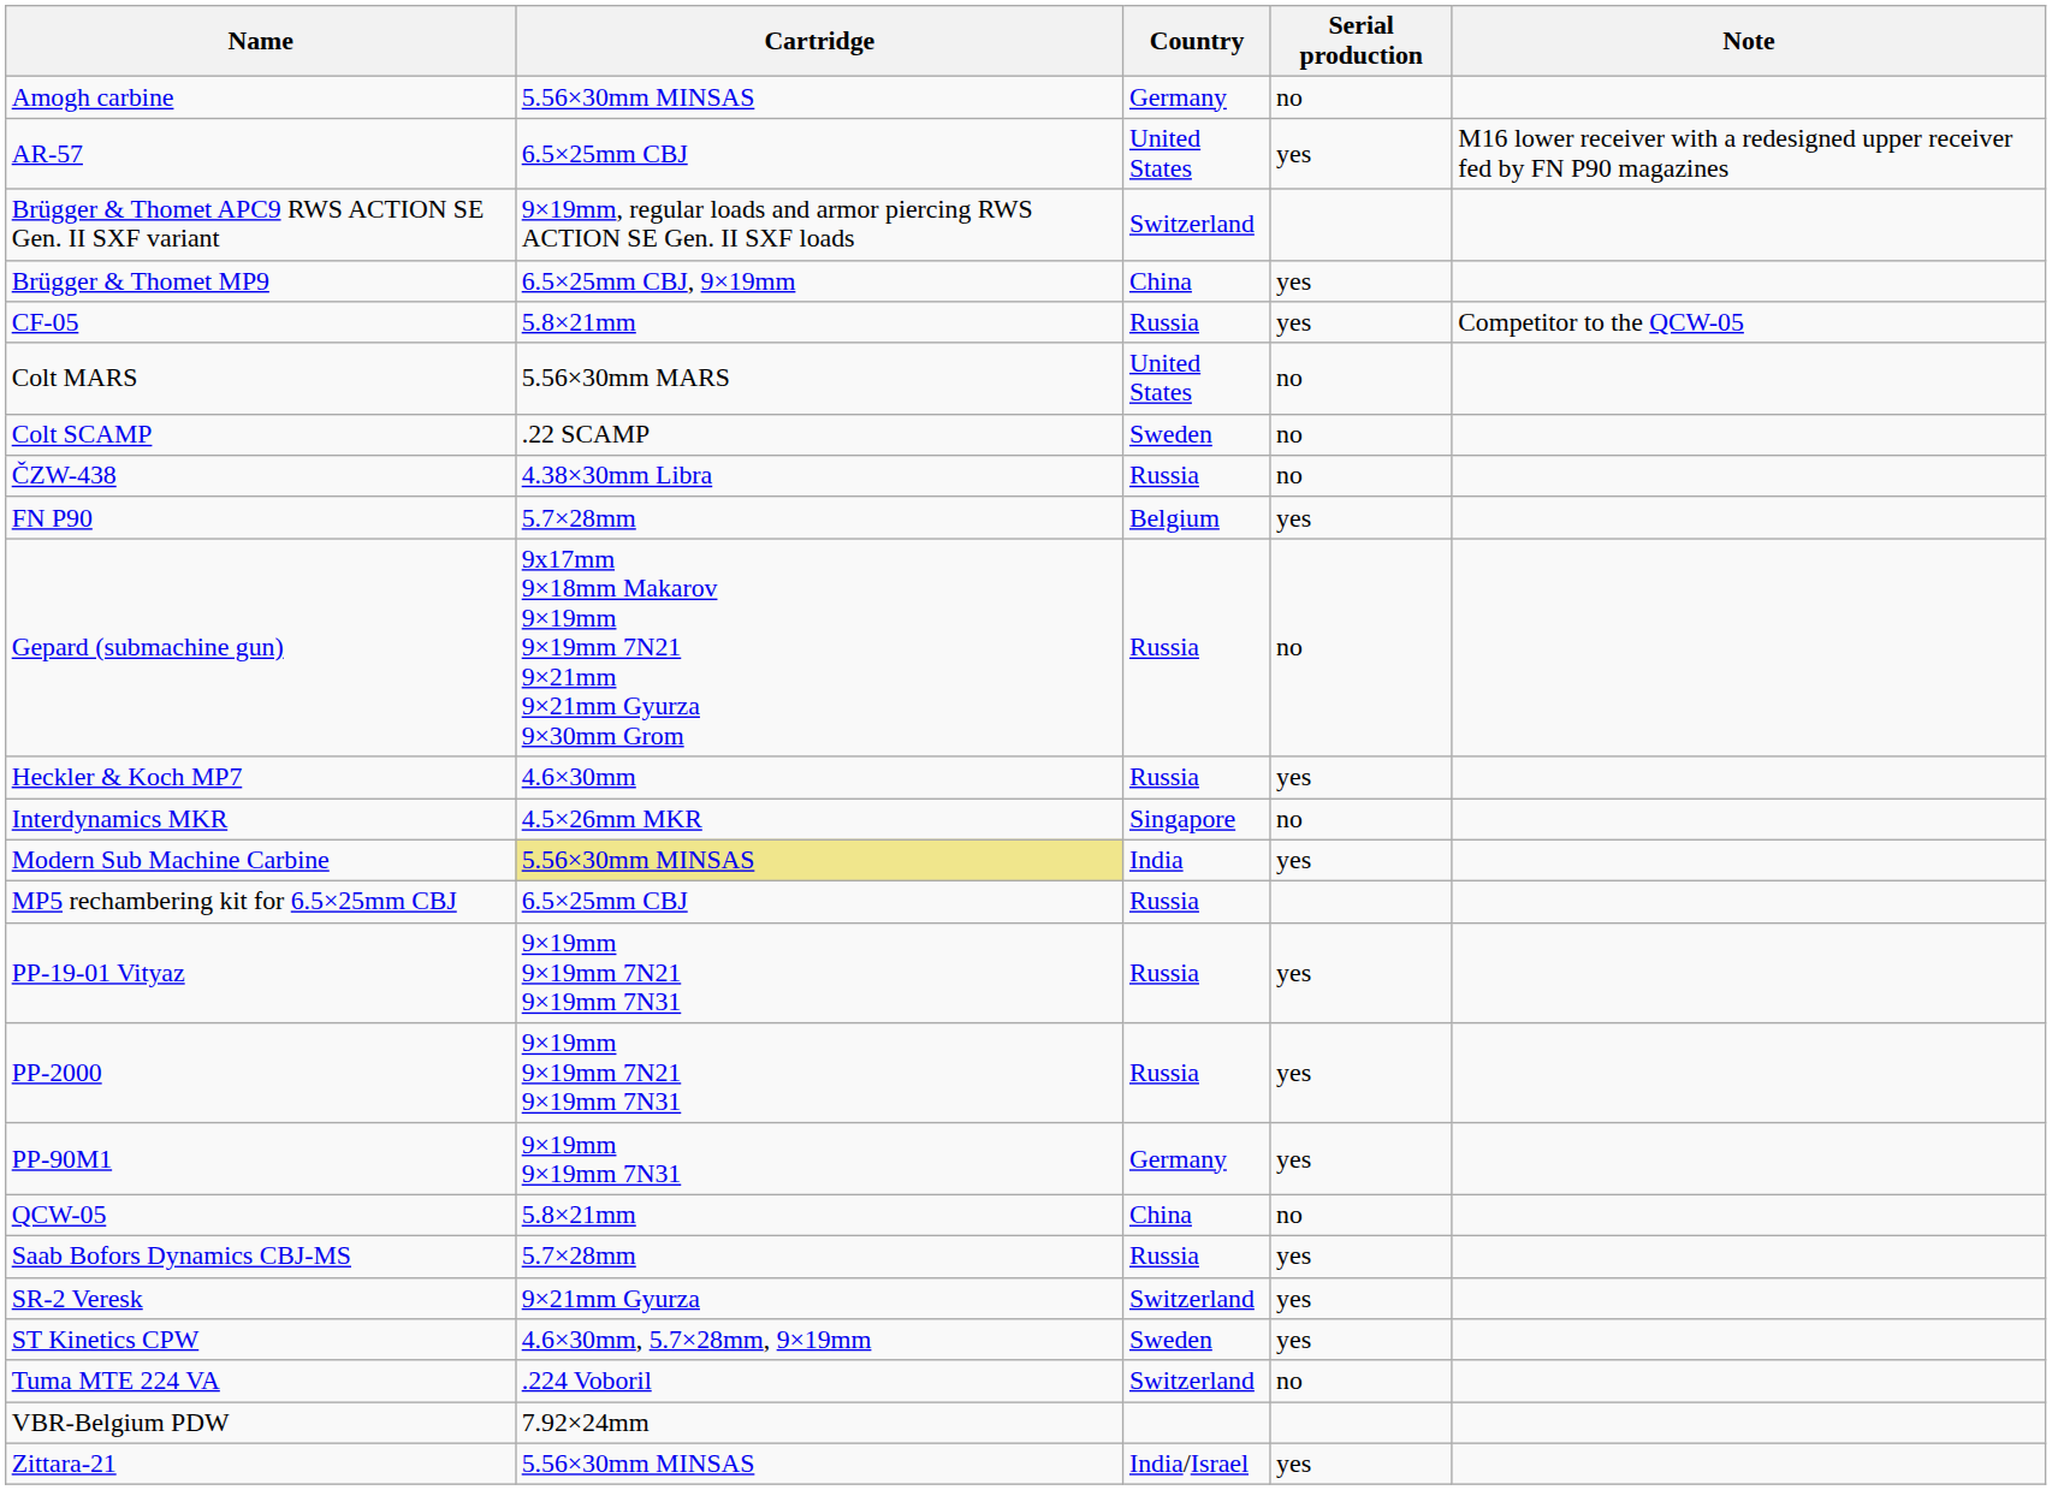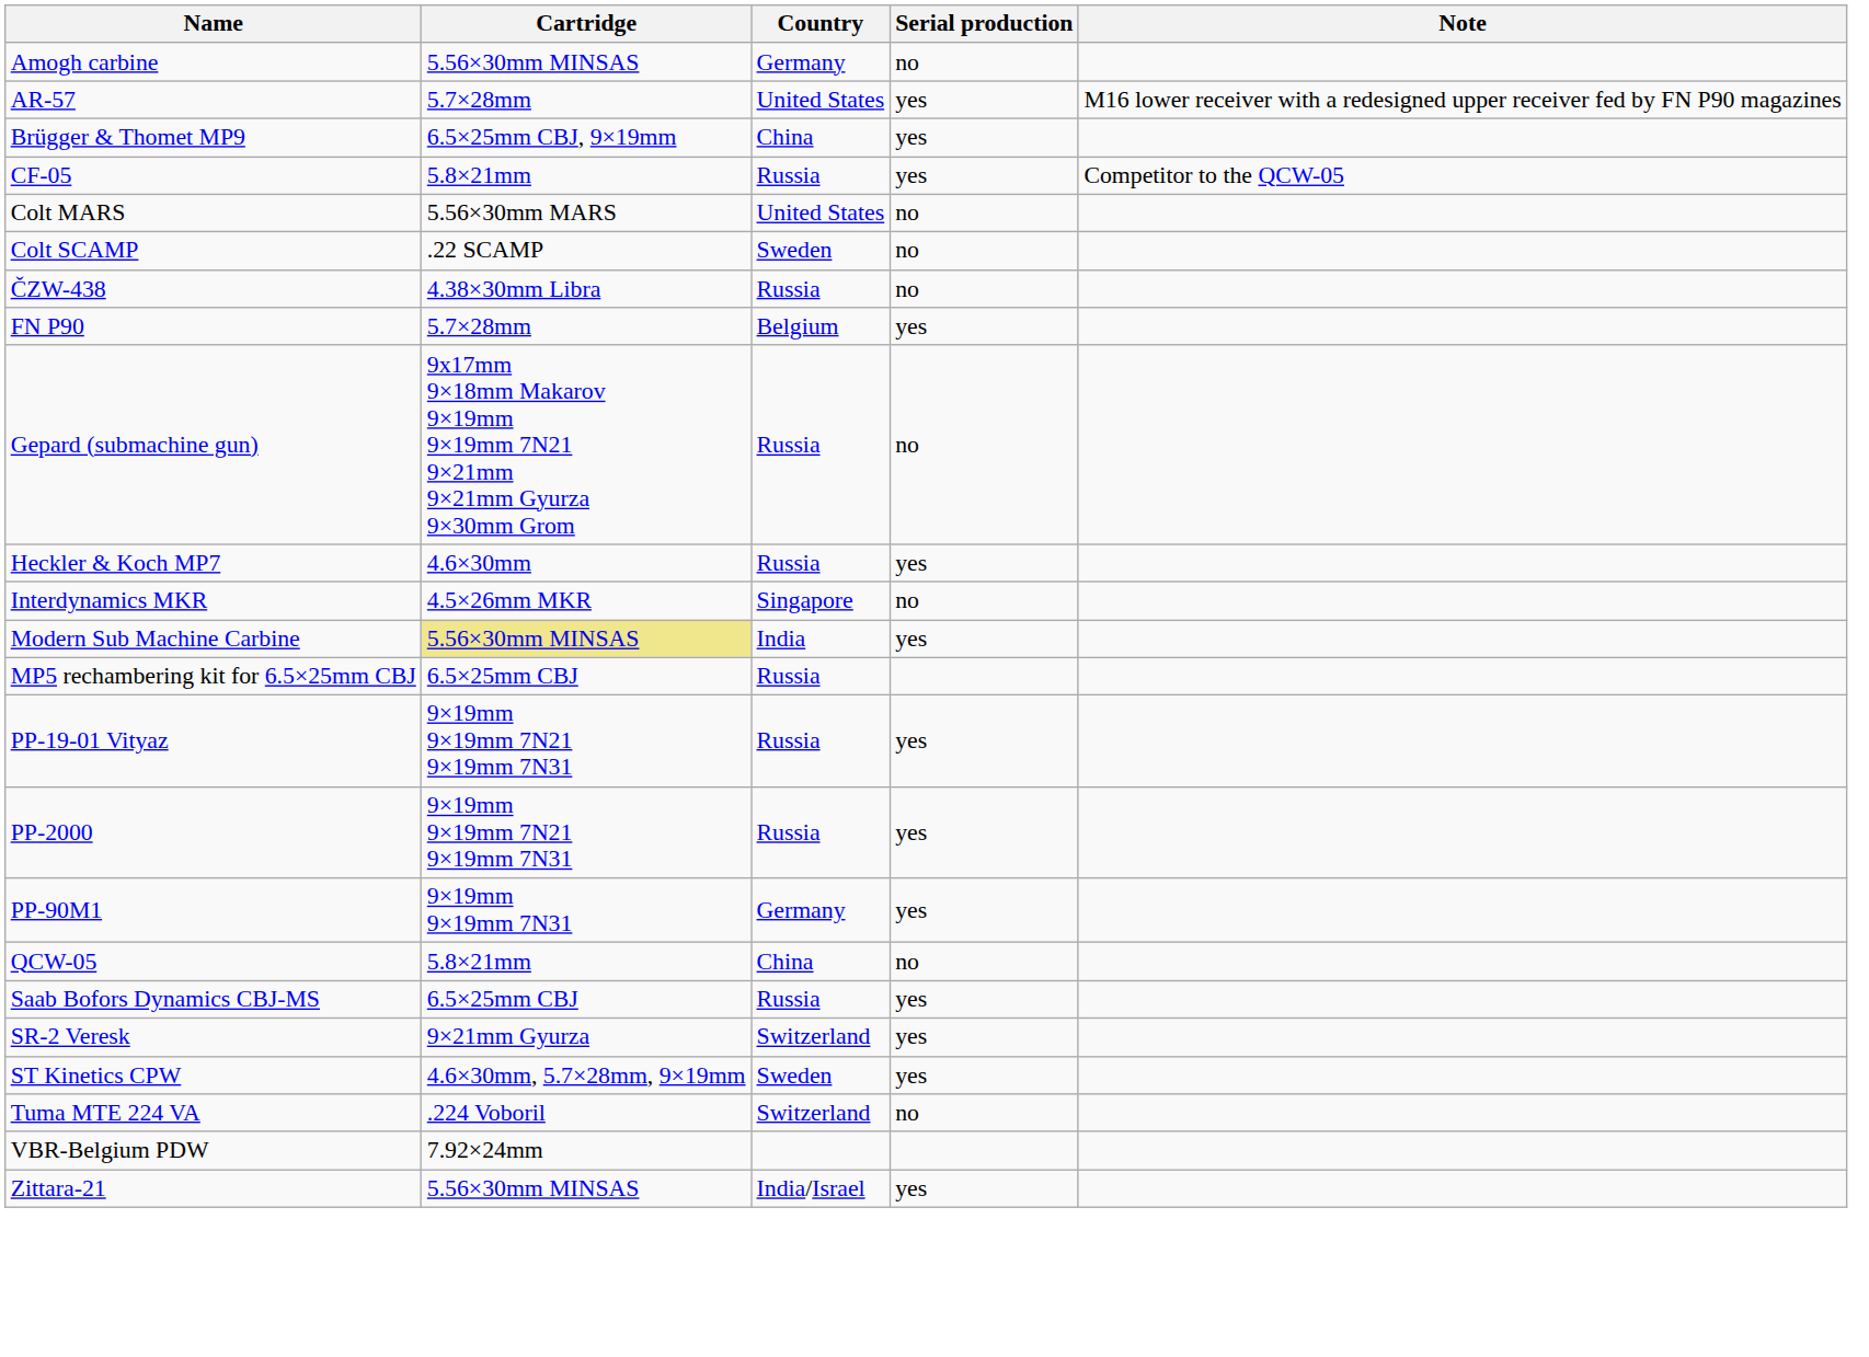AR-57 | Cartridge: 6.5×25mm CBJ -> 5.7×28mm
- row: Brügger & Thomet APC9 RWS ACTION SE Gen. II SXF variant | 9×19mm, regular loads and armor piercing RWS ACTION SE Gen. II SXF loads | Switzerland
Saab Bofors Dynamics CBJ-MS | Cartridge: 5.7×28mm -> 6.5×25mm CBJ
